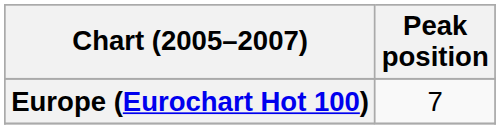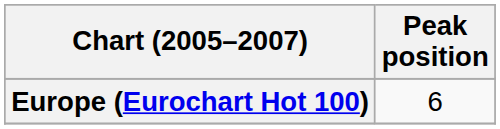Europe (Eurochart Hot 100) | Peak position: 7 -> 6
